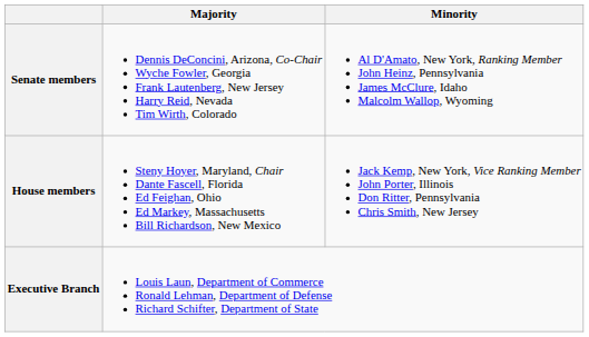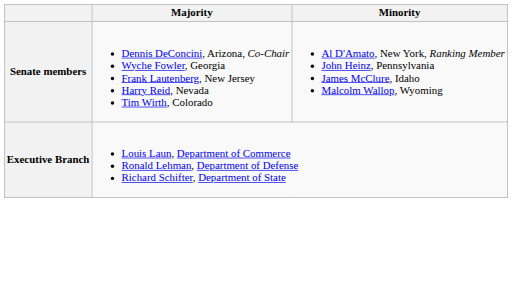- row: House members | Steny Hoyer, Maryland, Chair Dante Fascell, Florida Ed Feighan, Ohio Ed Markey, Massachusetts Bill Richardson, New Mexico | Jack Kemp, New York, Vice Ranking Member John Porter, Illinois Don Ritter, Pennsylvania Chris Smith, New Jersey
